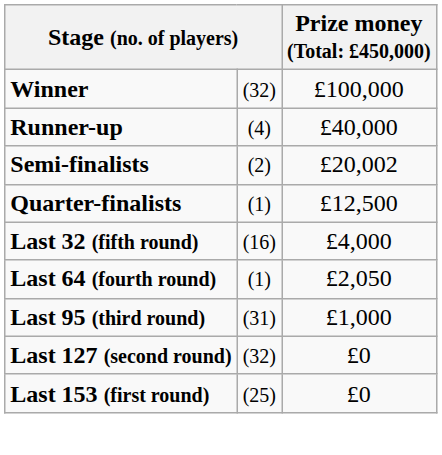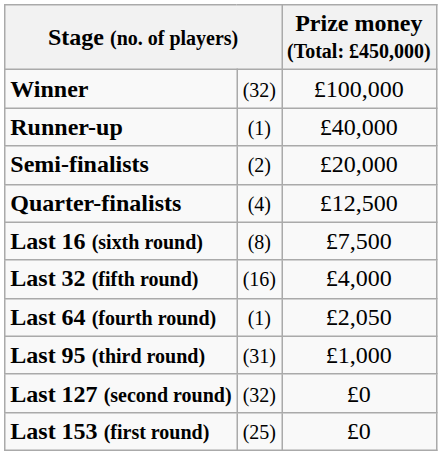Runner-up | column 2: (4) -> (1)
Semi-finalists | column 3: £20,002 -> £20,000
Quarter-finalists | column 2: (1) -> (4)
+ row: Last 16 (sixth round) | (8) | £7,500
